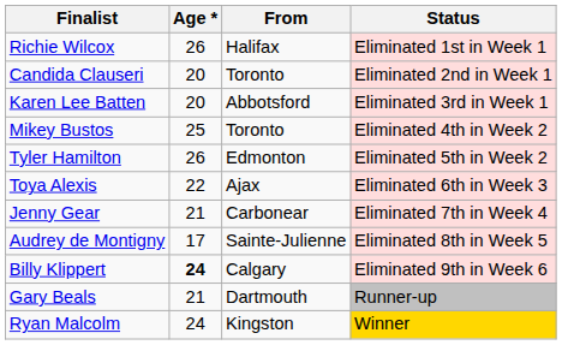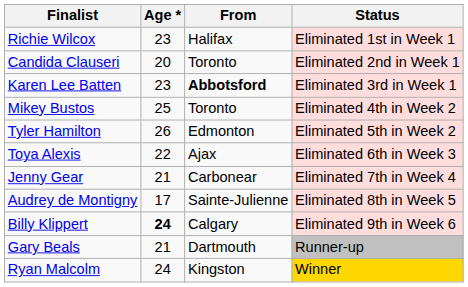Richie Wilcox | Age *: 26 -> 23
Karen Lee Batten | Age *: 20 -> 23
Karen Lee Batten | From: normal -> bold
